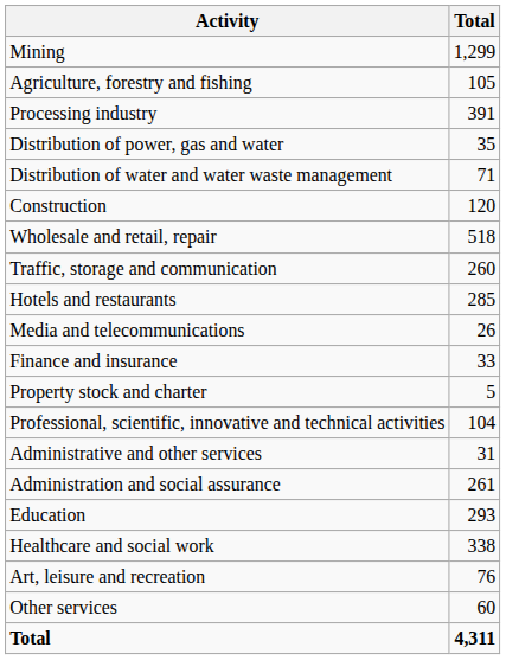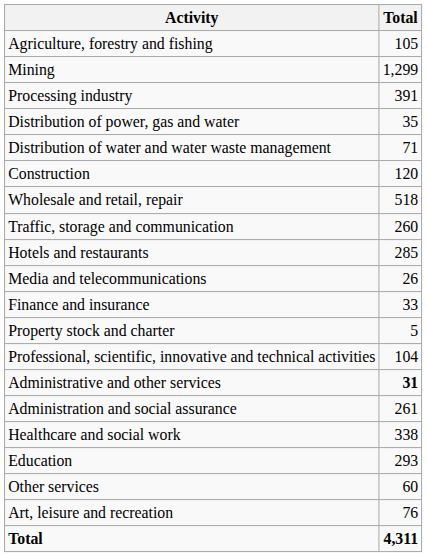rows swapped: Agriculture, forestry and fishing <-> Mining
Administrative and other services | Total: normal -> bold
rows swapped: Education <-> Healthcare and social work
rows swapped: Art, leisure and recreation <-> Other services
